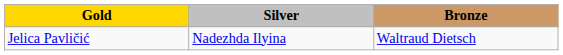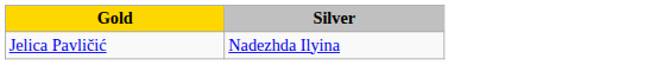- column: Bronze | Waltraud Dietsch
